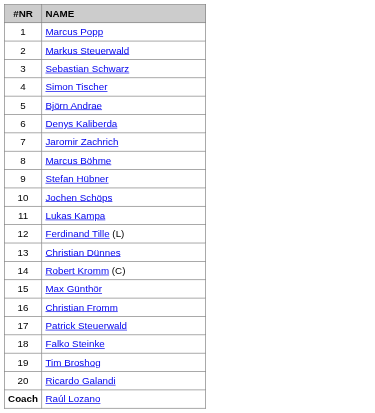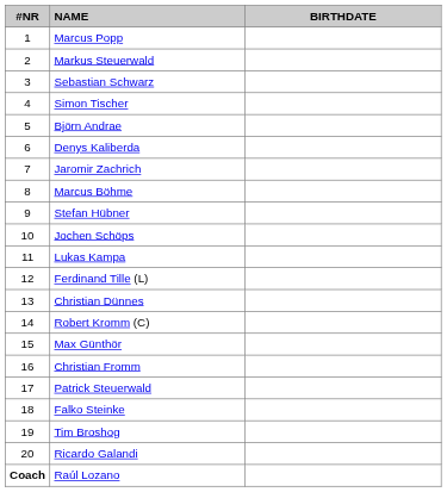+ column: BIRTHDATE
